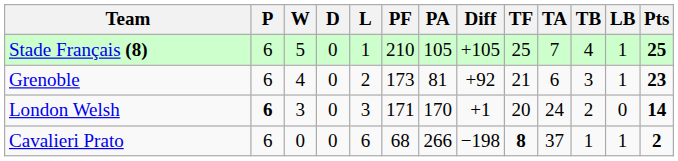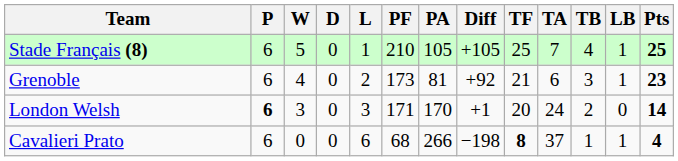Cavalieri Prato | Pts: 2 -> 4
